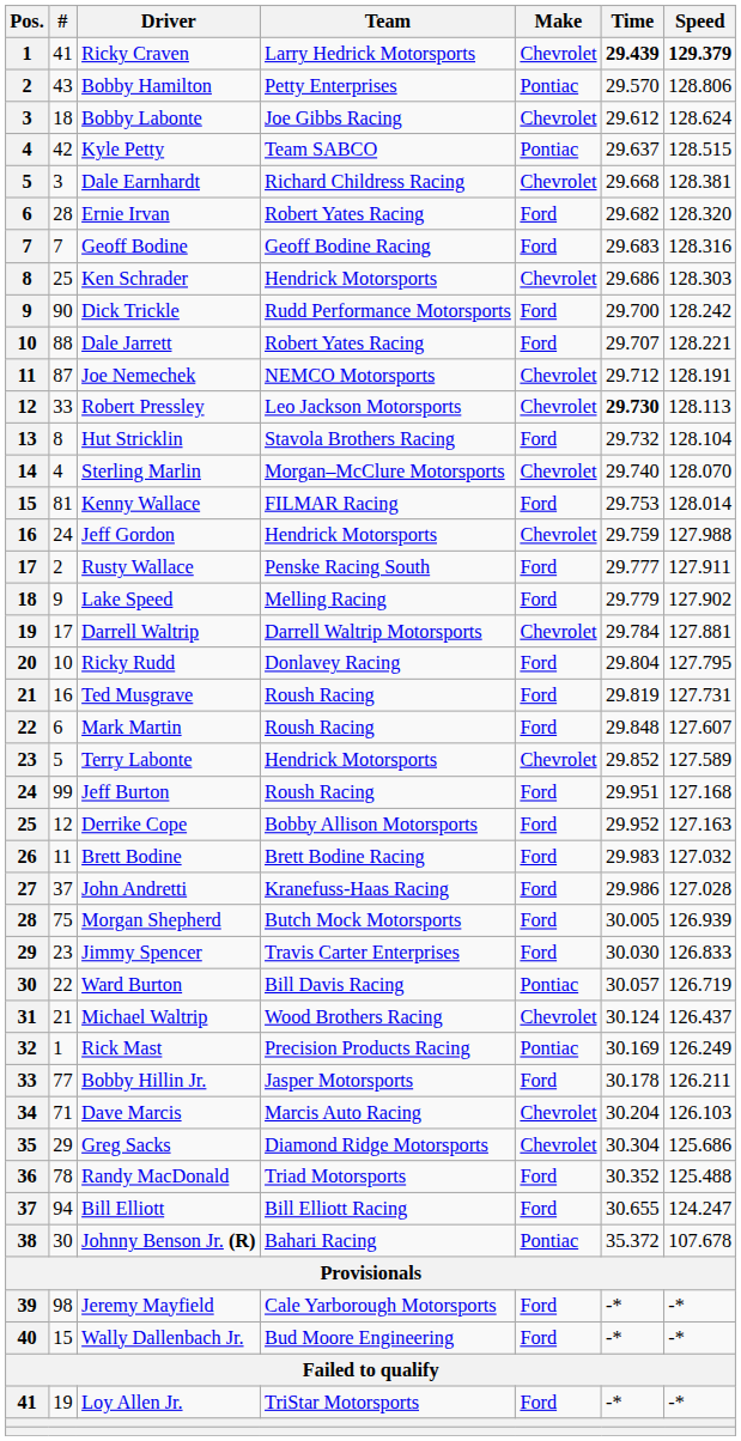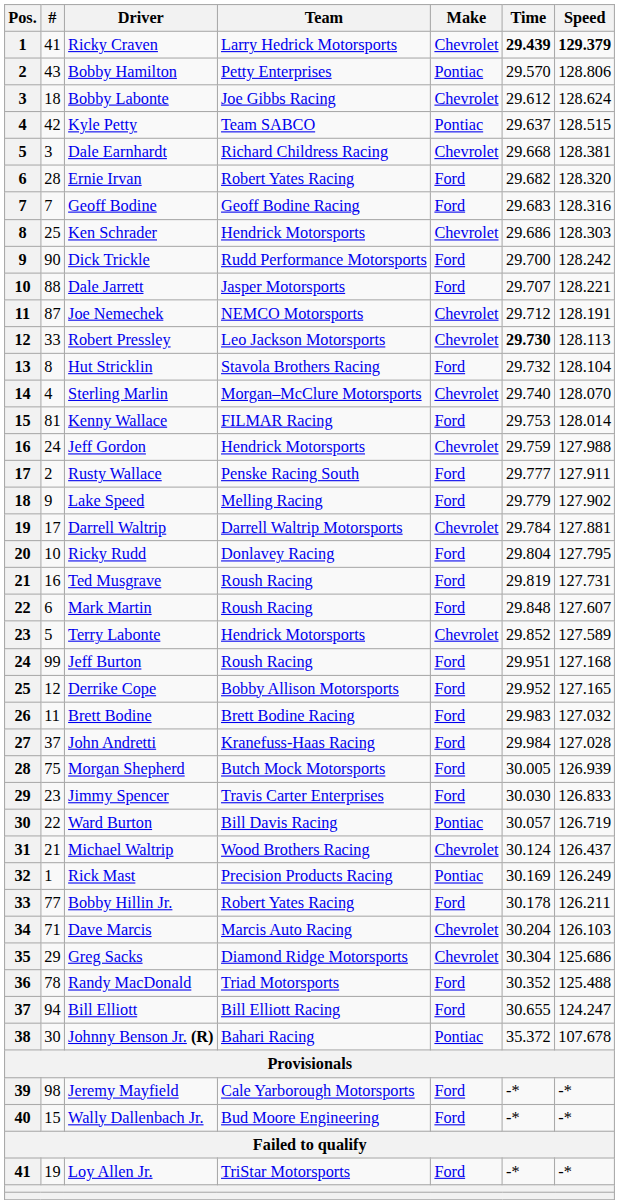Dale Jarrett | Team: Robert Yates Racing -> Jasper Motorsports
Derrike Cope | Speed: 127.163 -> 127.165
John Andretti | Time: 29.986 -> 29.984
Bobby Hillin Jr. | Team: Jasper Motorsports -> Robert Yates Racing
